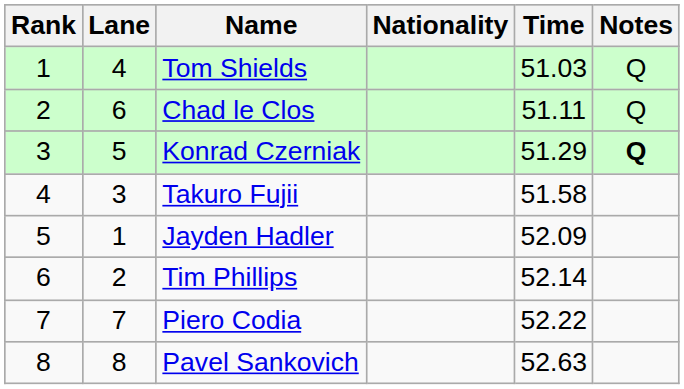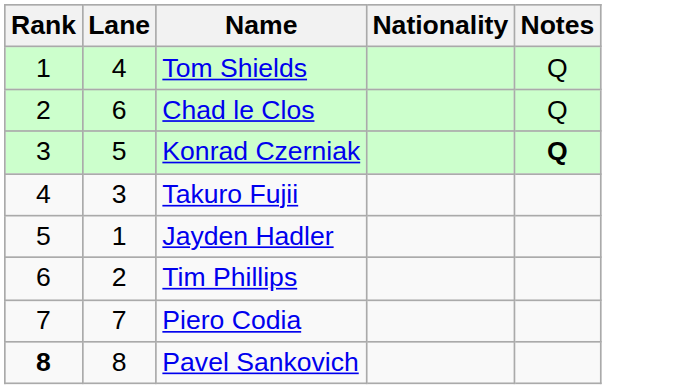- column: Time | 51.03 | 51.11 | 51.29 | 51.58 | 52.09 | 52.14 | 52.22 | 52.63
Pavel Sankovich | Rank: normal -> bold
